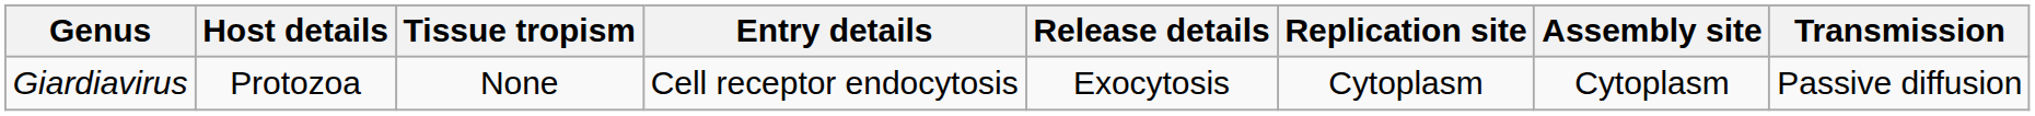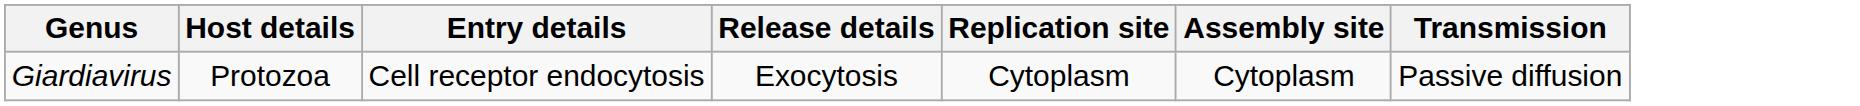- column: Tissue tropism | None
